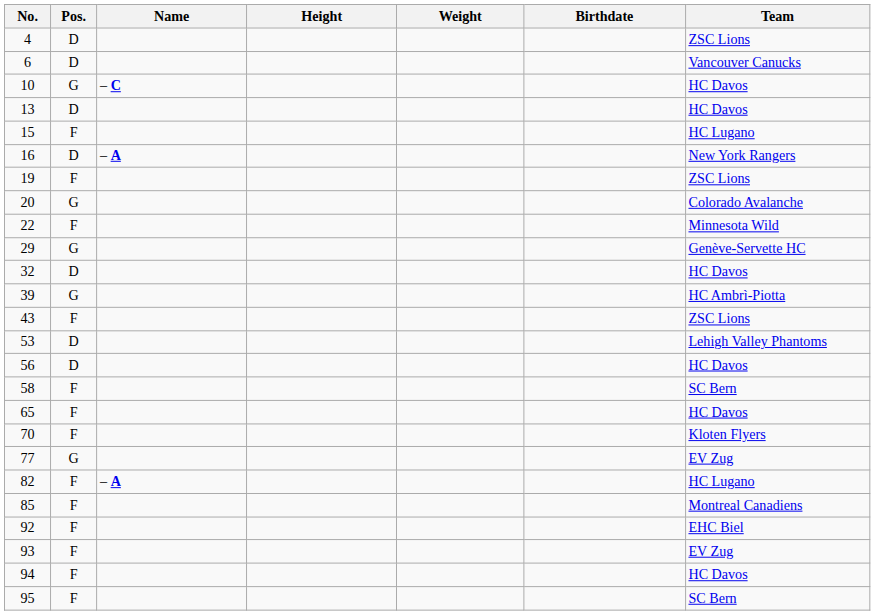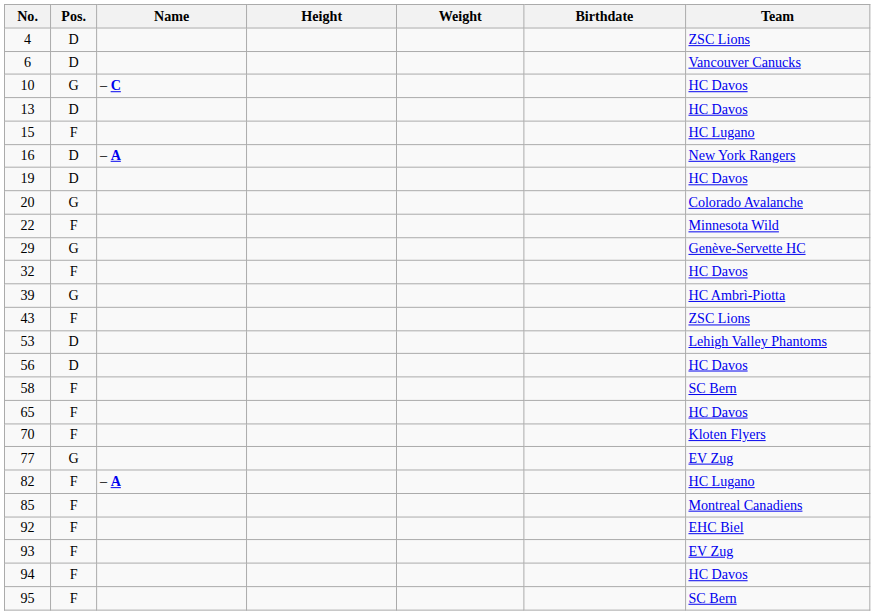19 | Pos.: F -> D
19 | Team: ZSC Lions -> HC Davos
32 | Pos.: D -> F
